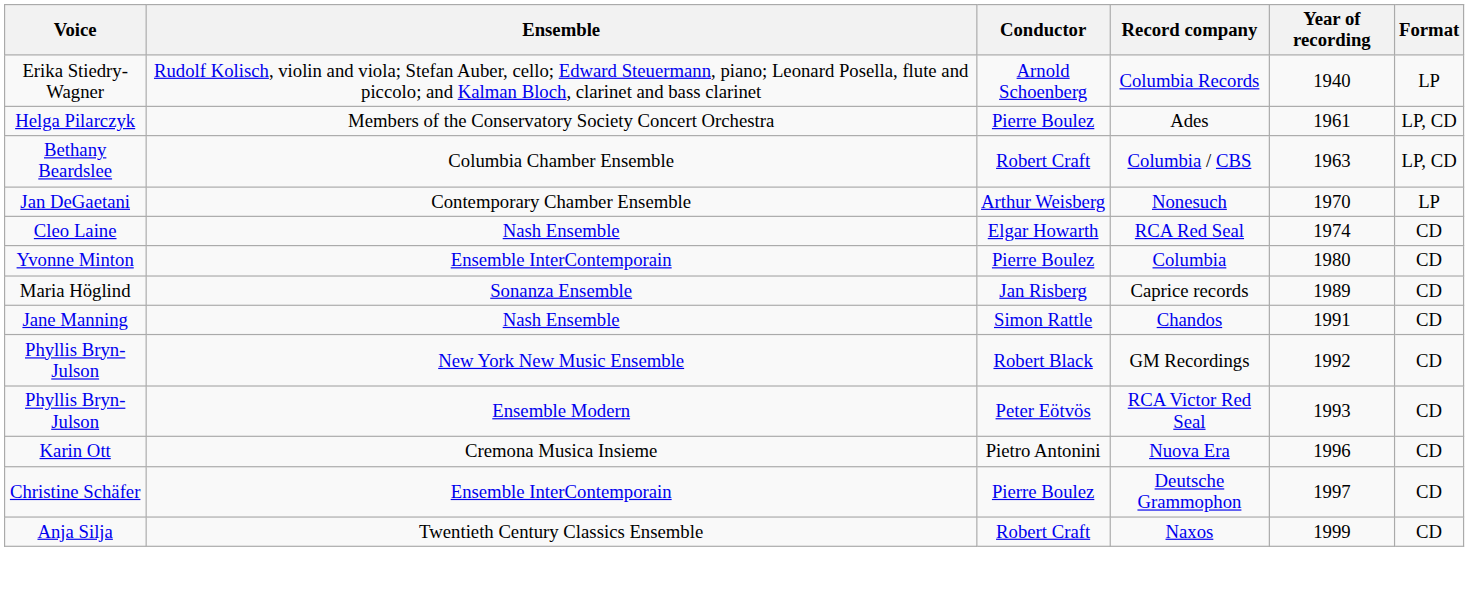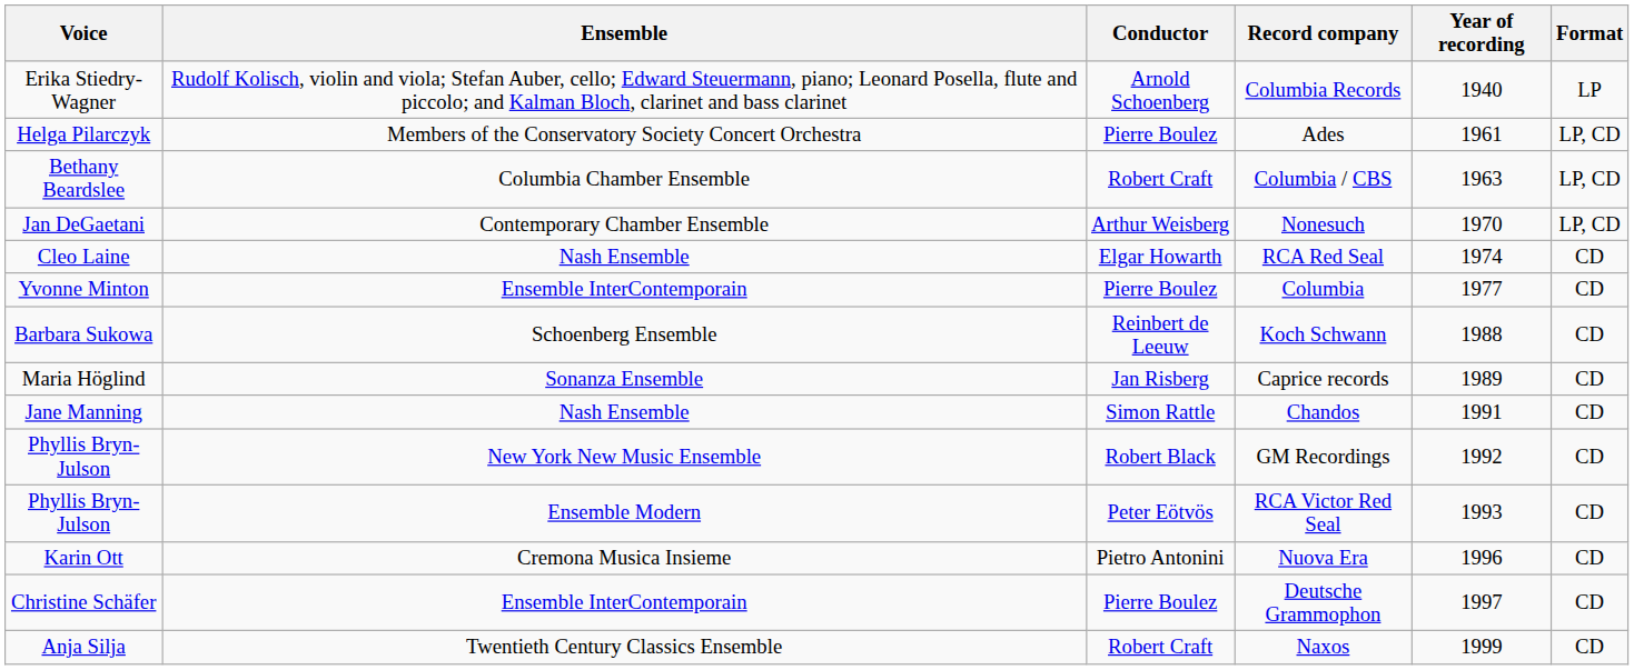Nonesuch | Format: LP -> LP, CD
Columbia | Year of recording: 1980 -> 1977
+ row: Barbara Sukowa | Schoenberg Ensemble | Reinbert de Leeuw | Koch Schwann | 1988 | CD
